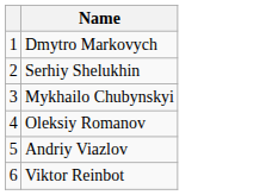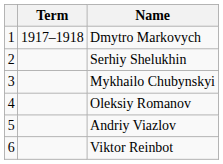+ column: Term | 1917–1918
